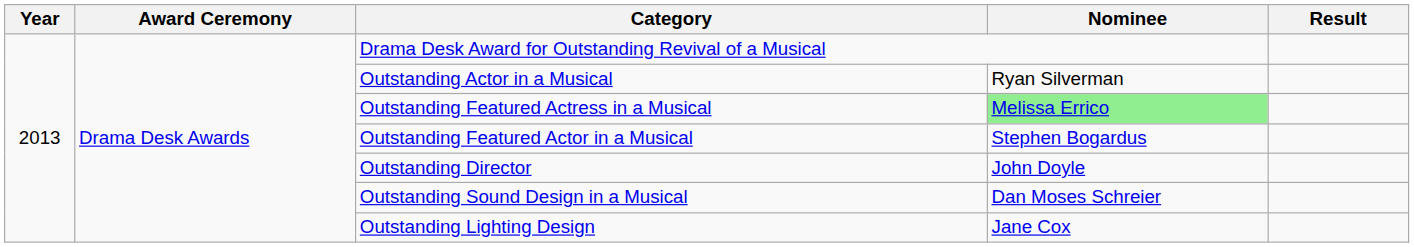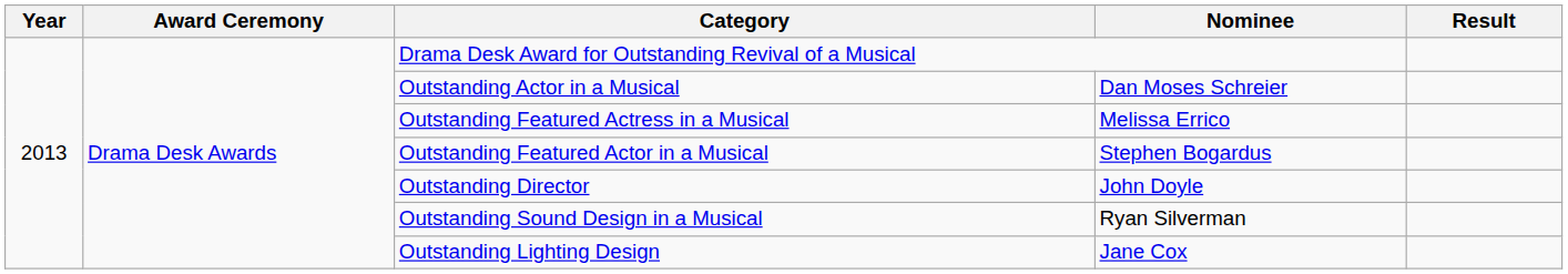Outstanding Actor in a Musical | Nominee: Ryan Silverman -> Dan Moses Schreier
Outstanding Featured Actress in a Musical | Nominee: lightgreen background -> no background
Outstanding Sound Design in a Musical | Nominee: Dan Moses Schreier -> Ryan Silverman
